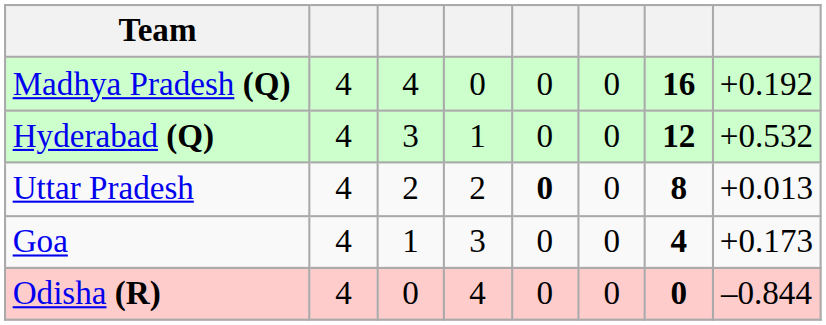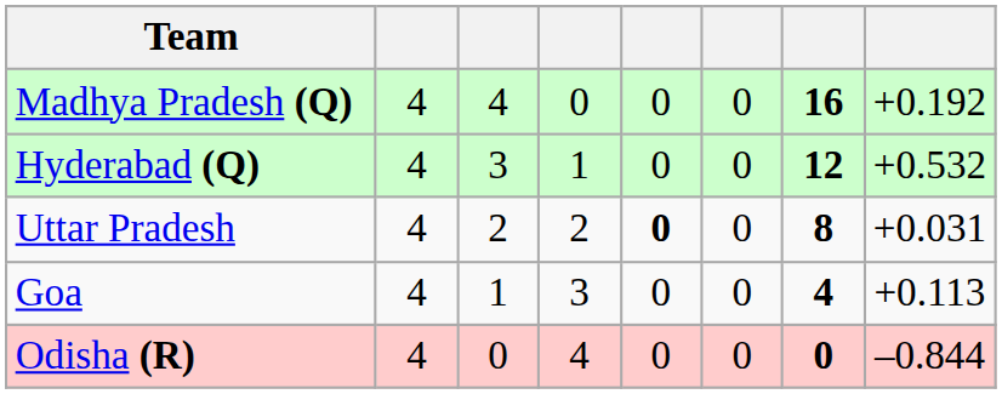Uttar Pradesh | column 8: +0.013 -> +0.031
Goa | column 8: +0.173 -> +0.113
